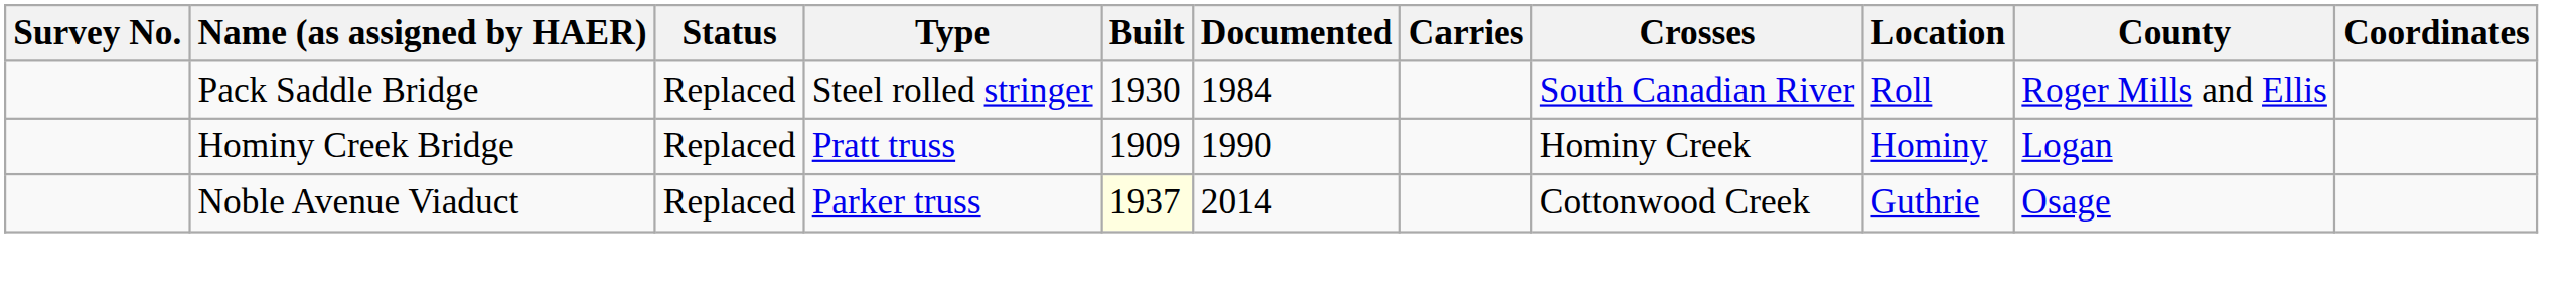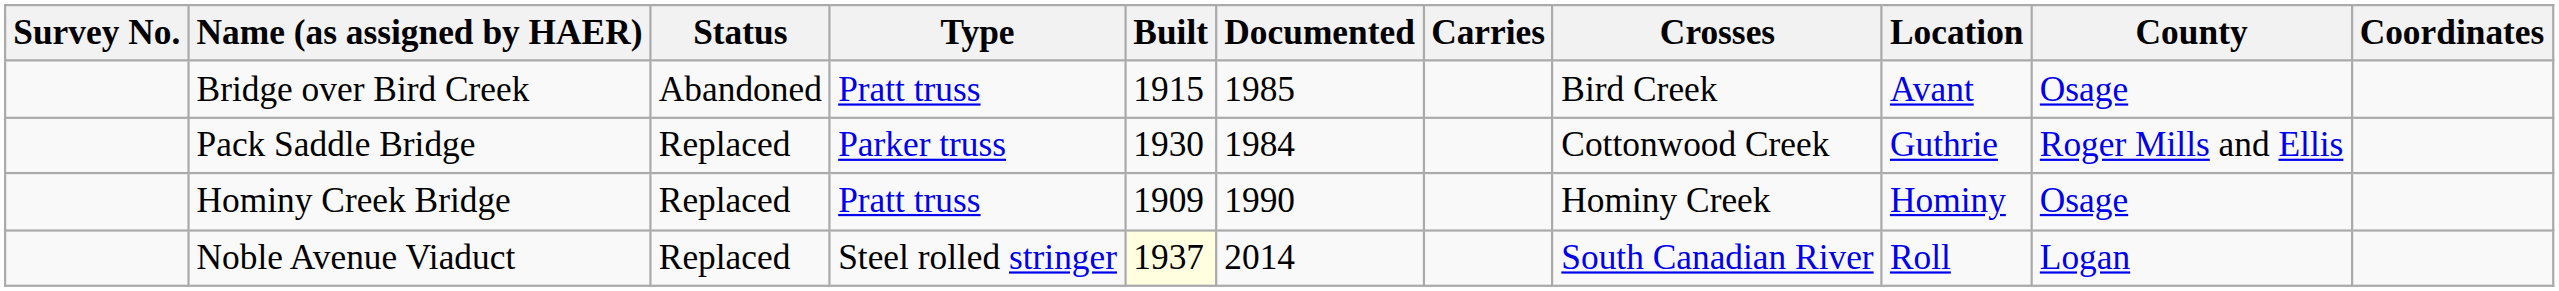+ row: Bridge over Bird Creek | Abandoned | Pratt truss | 1915 | 1985 | Bird Creek | Avant | Osage
Pack Saddle Bridge | Type: Steel rolled stringer -> Parker truss
Pack Saddle Bridge | Crosses: South Canadian River -> Cottonwood Creek
Pack Saddle Bridge | Location: Roll -> Guthrie
Hominy Creek Bridge | County: Logan -> Osage
Noble Avenue Viaduct | Type: Parker truss -> Steel rolled stringer
Noble Avenue Viaduct | Crosses: Cottonwood Creek -> South Canadian River
Noble Avenue Viaduct | Location: Guthrie -> Roll
Noble Avenue Viaduct | County: Osage -> Logan
